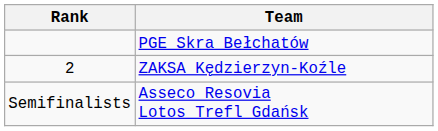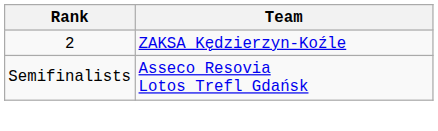- row: PGE Skra Bełchatów
